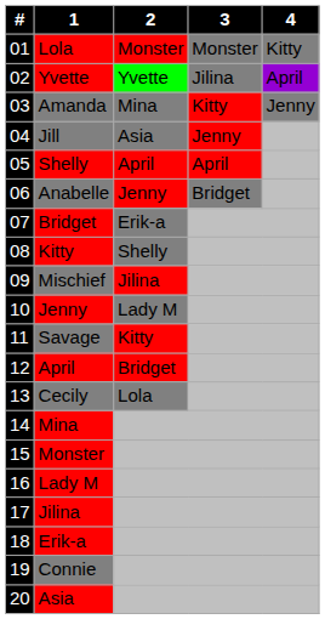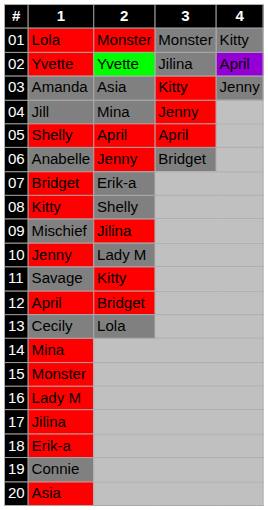Amanda | 2: Mina -> Asia
Jill | 2: Asia -> Mina
